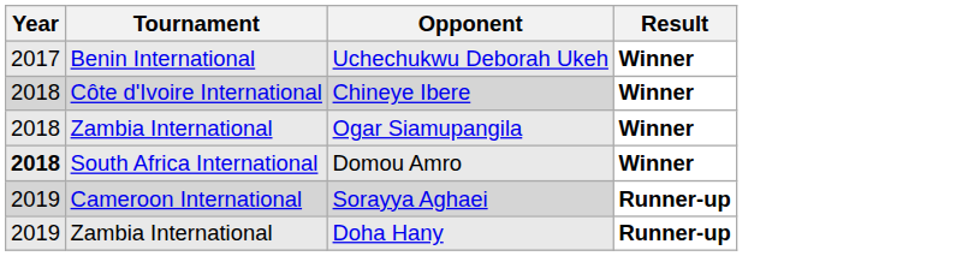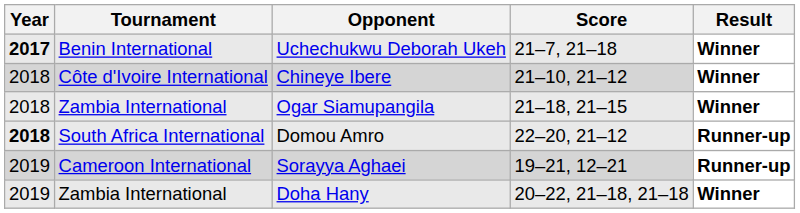+ column: Score | 21–7, 21–18 | 21–10, 21–12 | 21–18, 21–15 | 22–20, 21–12 | 19–21, 12–21 | 20–22, 21–18, 21–18
Uchechukwu Deborah Ukeh | Year: normal -> bold
Domou Amro | Result: Winner -> Runner-up
Doha Hany | Result: Runner-up -> Winner
